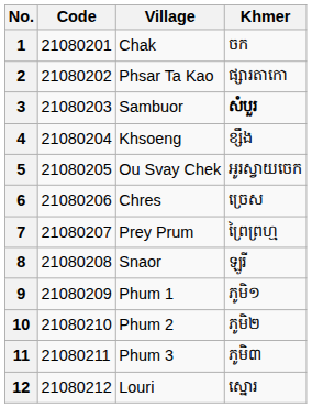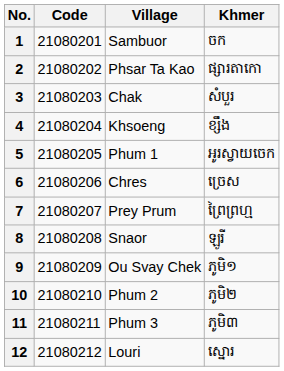1 | Village: Chak -> Sambuor
3 | Village: Sambuor -> Chak
3 | Khmer: bold -> normal
5 | Village: Ou Svay Chek -> Phum 1
9 | Village: Phum 1 -> Ou Svay Chek
